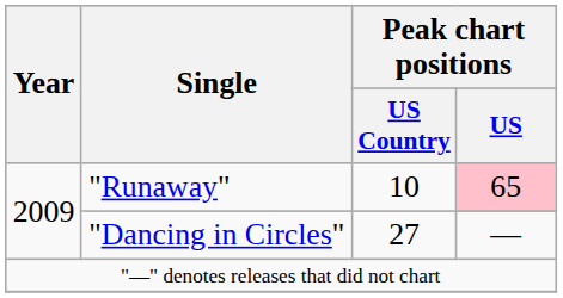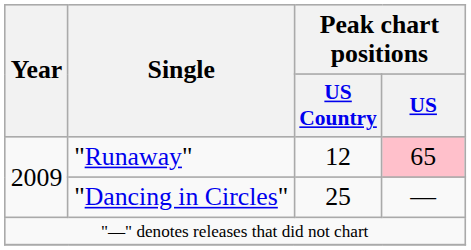"Runaway" | Peak chart positions / US Country: 10 -> 12
"Dancing in Circles" | Peak chart positions / US Country: 27 -> 25
